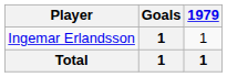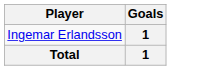- column: 1979 | 1 | 1
